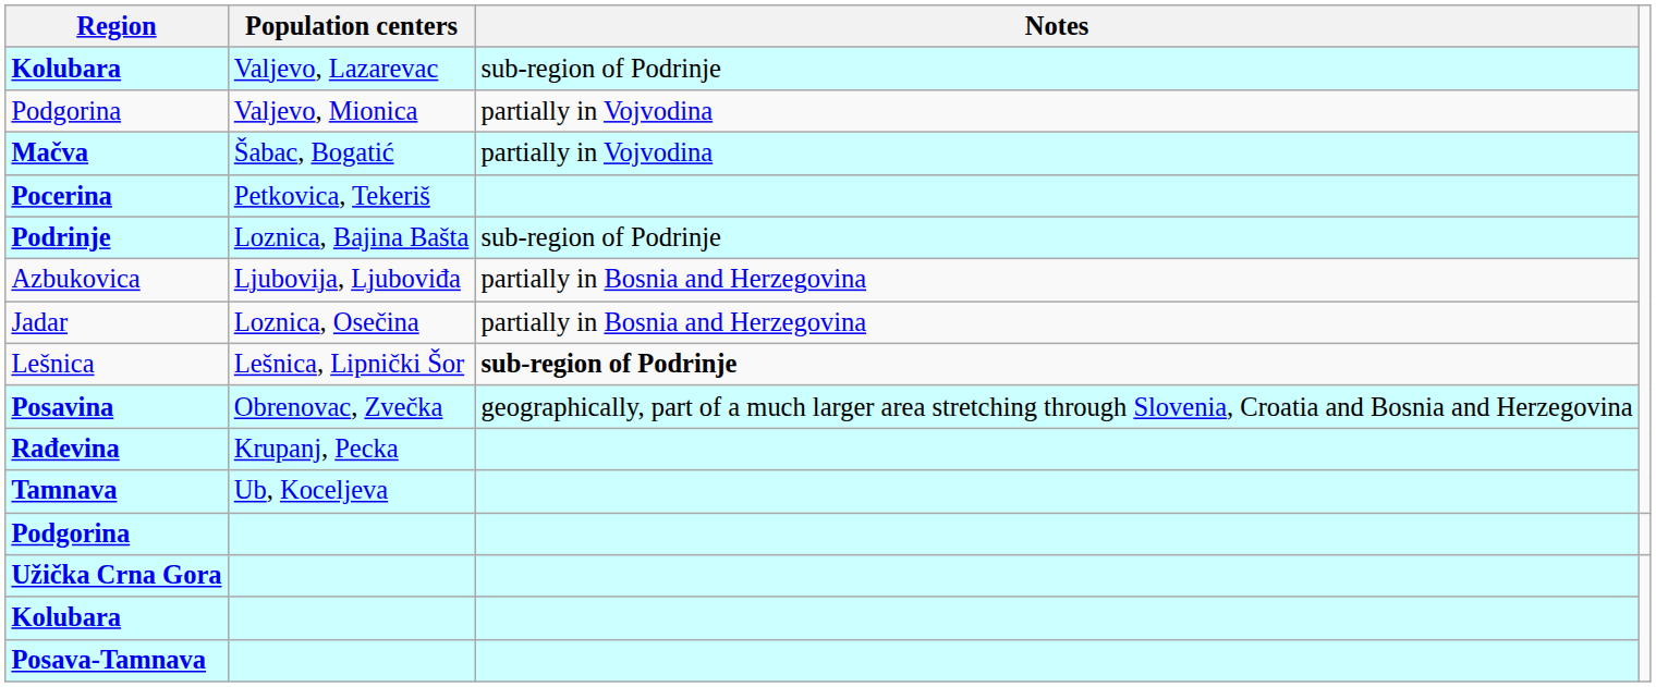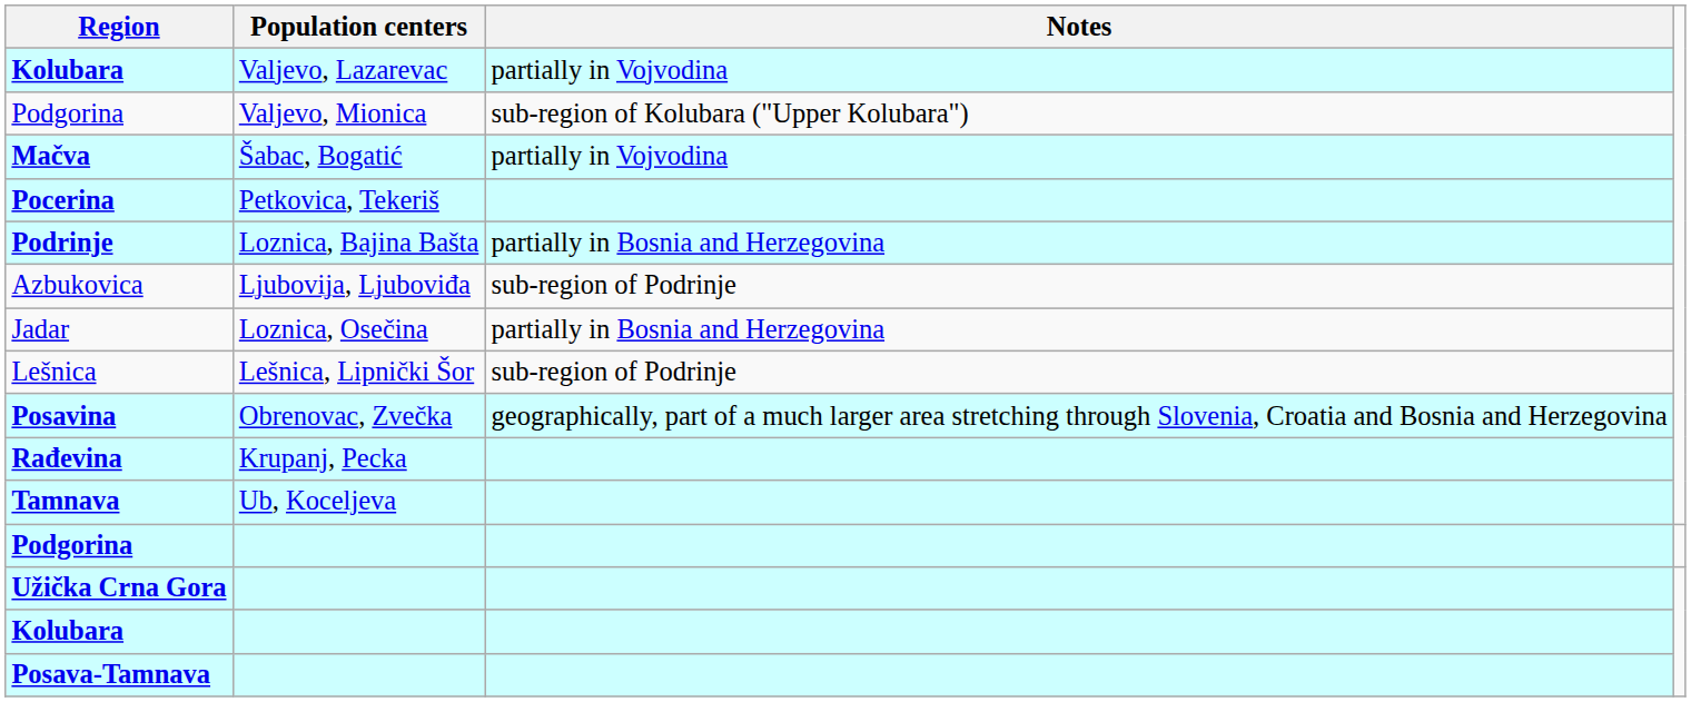Kolubara / Valjevo, Lazarevac | Notes: sub-region of Podrinje -> partially in Vojvodina
Podgorina / Valjevo, Mionica | Notes: partially in Vojvodina -> sub-region of Kolubara ("Upper Kolubara")
Podrinje | Notes: sub-region of Podrinje -> partially in Bosnia and Herzegovina
Azbukovica | Notes: partially in Bosnia and Herzegovina -> sub-region of Podrinje
Lešnica | Notes: bold -> normal
